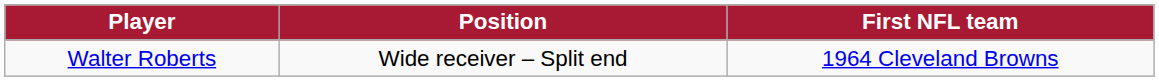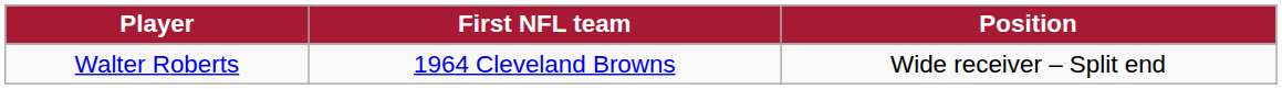columns swapped: Position <-> First NFL team
